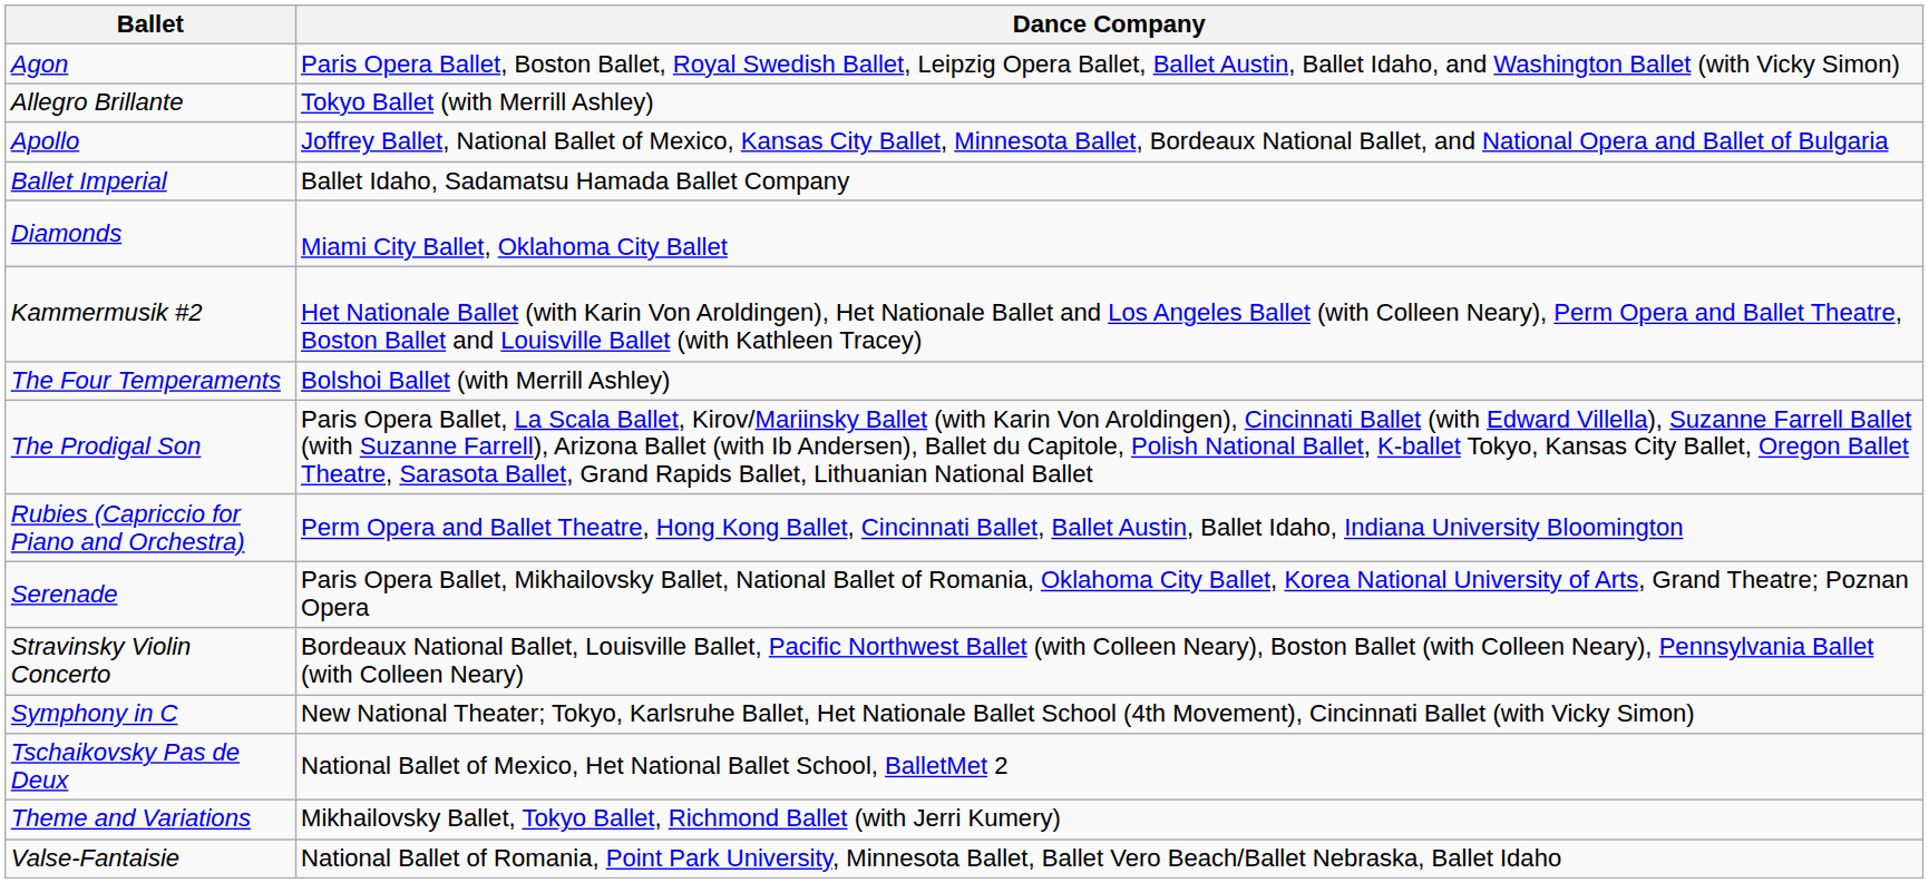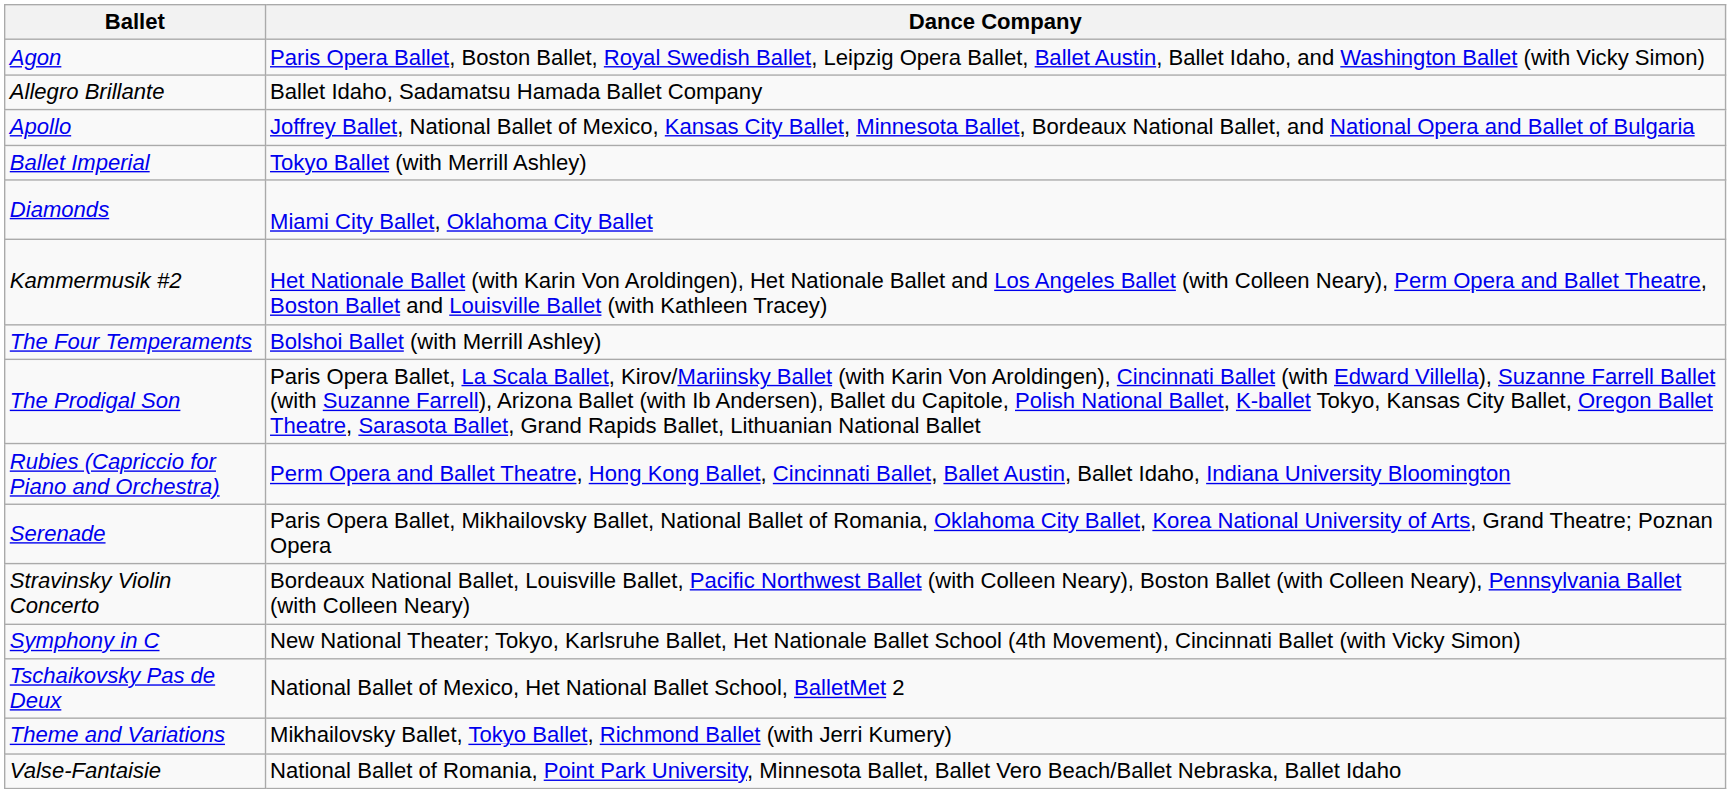Allegro Brillante | Dance Company: Tokyo Ballet (with Merrill Ashley) -> Ballet Idaho, Sadamatsu Hamada Ballet Company
Ballet Imperial | Dance Company: Ballet Idaho, Sadamatsu Hamada Ballet Company -> Tokyo Ballet (with Merrill Ashley)
